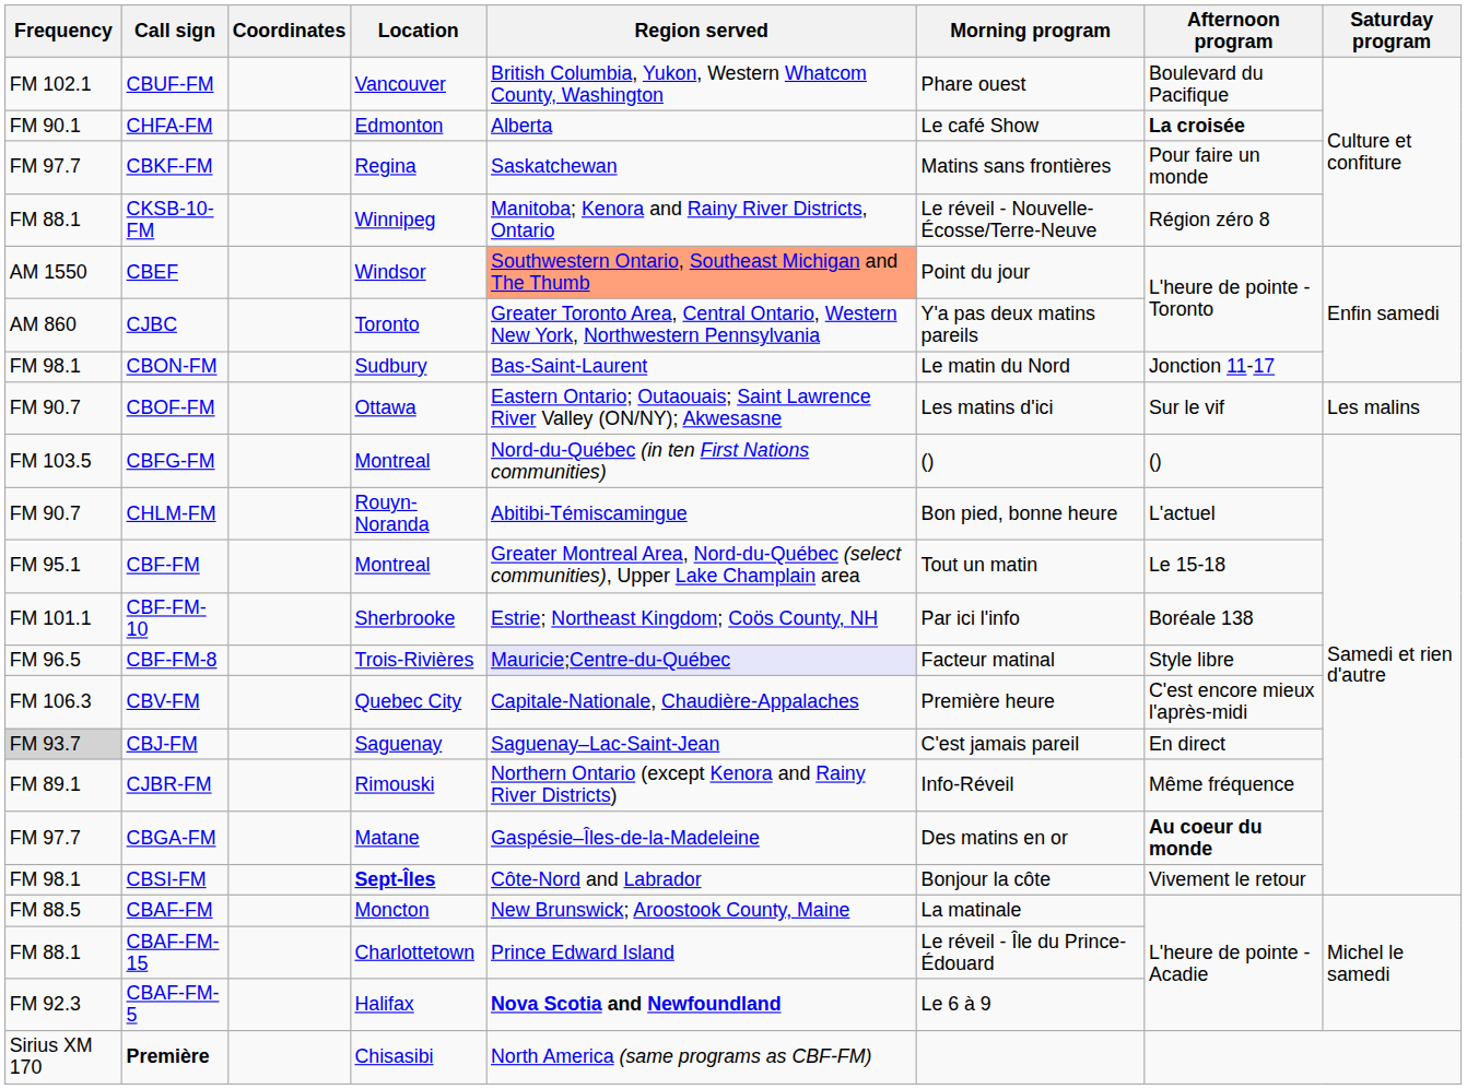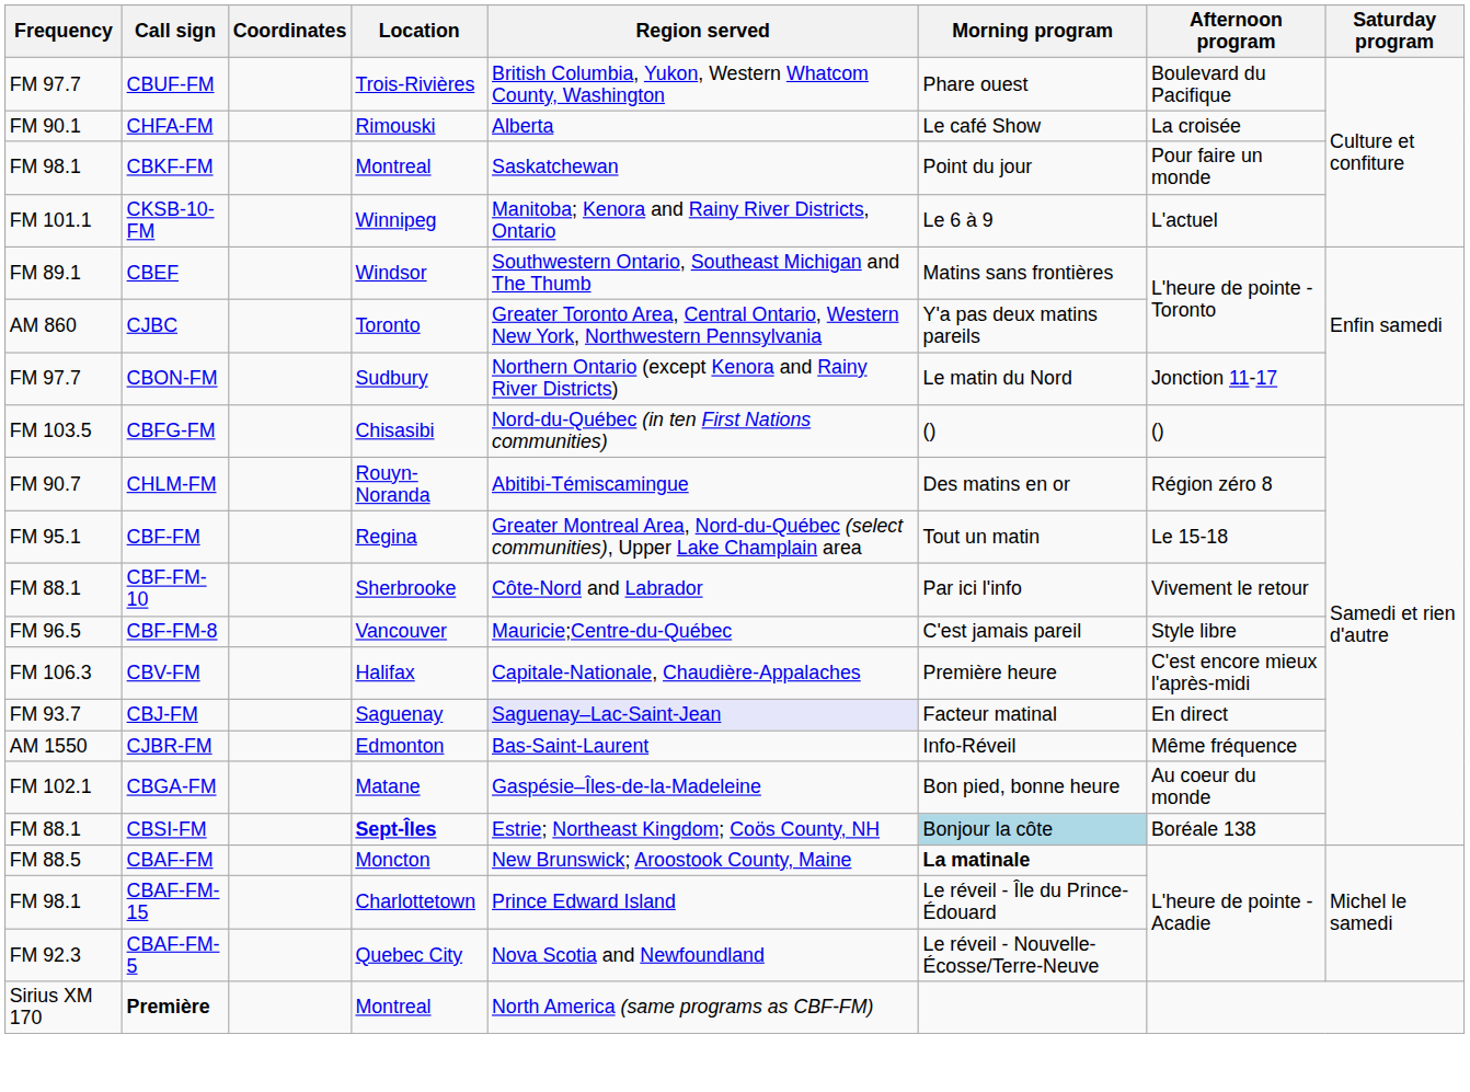CBUF-FM | Frequency: FM 102.1 -> FM 97.7
CBUF-FM | Location: Vancouver -> Trois-Rivières
CHFA-FM | Location: Edmonton -> Rimouski
CHFA-FM | Afternoon program: bold -> normal
CBKF-FM | Frequency: FM 97.7 -> FM 98.1
CBKF-FM | Location: Regina -> Montreal
CBKF-FM | Morning program: Matins sans frontières -> Point du jour
CKSB-10-FM | Frequency: FM 88.1 -> FM 101.1
CKSB-10-FM | Morning program: Le réveil - Nouvelle-Écosse/Terre-Neuve -> Le 6 à 9
CKSB-10-FM | Afternoon program: Région zéro 8 -> L'actuel
CBEF | Frequency: AM 1550 -> FM 89.1
CBEF | Region served: lightsalmon background -> no background
CBEF | Morning program: Point du jour -> Matins sans frontières
CBON-FM | Frequency: FM 98.1 -> FM 97.7
CBON-FM | Region served: Bas-Saint-Laurent -> Northern Ontario (except Kenora and Rainy River Districts)
- row: FM 90.7 | CBOF-FM | Ottawa | Eastern Ontario; Outaouais; Saint Lawrence River Valley (ON/NY); Akwesasne | Les matins d'ici | Sur le vif | Les malins
CBFG-FM | Location: Montreal -> Chisasibi
CHLM-FM | Morning program: Bon pied, bonne heure -> Des matins en or
CHLM-FM | Afternoon program: L'actuel -> Région zéro 8
CBF-FM | Location: Montreal -> Regina
CBF-FM-10 | Frequency: FM 101.1 -> FM 88.1
CBF-FM-10 | Region served: Estrie; Northeast Kingdom; Coös County, NH -> Côte-Nord and Labrador
CBF-FM-10 | Afternoon program: Boréale 138 -> Vivement le retour
CBF-FM-8 | Location: Trois-Rivières -> Vancouver
CBF-FM-8 | Region served: lavender background -> no background
CBF-FM-8 | Morning program: Facteur matinal -> C'est jamais pareil
CBV-FM | Location: Quebec City -> Halifax
CBJ-FM | Frequency: lightgrey background -> no background
CBJ-FM | Region served: no background -> lavender background
CBJ-FM | Morning program: C'est jamais pareil -> Facteur matinal
CJBR-FM | Frequency: FM 89.1 -> AM 1550
CJBR-FM | Location: Rimouski -> Edmonton
CJBR-FM | Region served: Northern Ontario (except Kenora and Rainy River Districts) -> Bas-Saint-Laurent
CBGA-FM | Frequency: FM 97.7 -> FM 102.1
CBGA-FM | Morning program: Des matins en or -> Bon pied, bonne heure
CBGA-FM | Afternoon program: bold -> normal
CBSI-FM | Frequency: FM 98.1 -> FM 88.1
CBSI-FM | Region served: Côte-Nord and Labrador -> Estrie; Northeast Kingdom; Coös County, NH
CBSI-FM | Morning program: no background -> lightblue background
CBSI-FM | Afternoon program: Vivement le retour -> Boréale 138
CBAF-FM | Morning program: normal -> bold
CBAF-FM-15 | Frequency: FM 88.1 -> FM 98.1
CBAF-FM-5 | Location: Halifax -> Quebec City
CBAF-FM-5 | Region served: bold -> normal
CBAF-FM-5 | Morning program: Le 6 à 9 -> Le réveil - Nouvelle-Écosse/Terre-Neuve
Première | Location: Chisasibi -> Montreal
